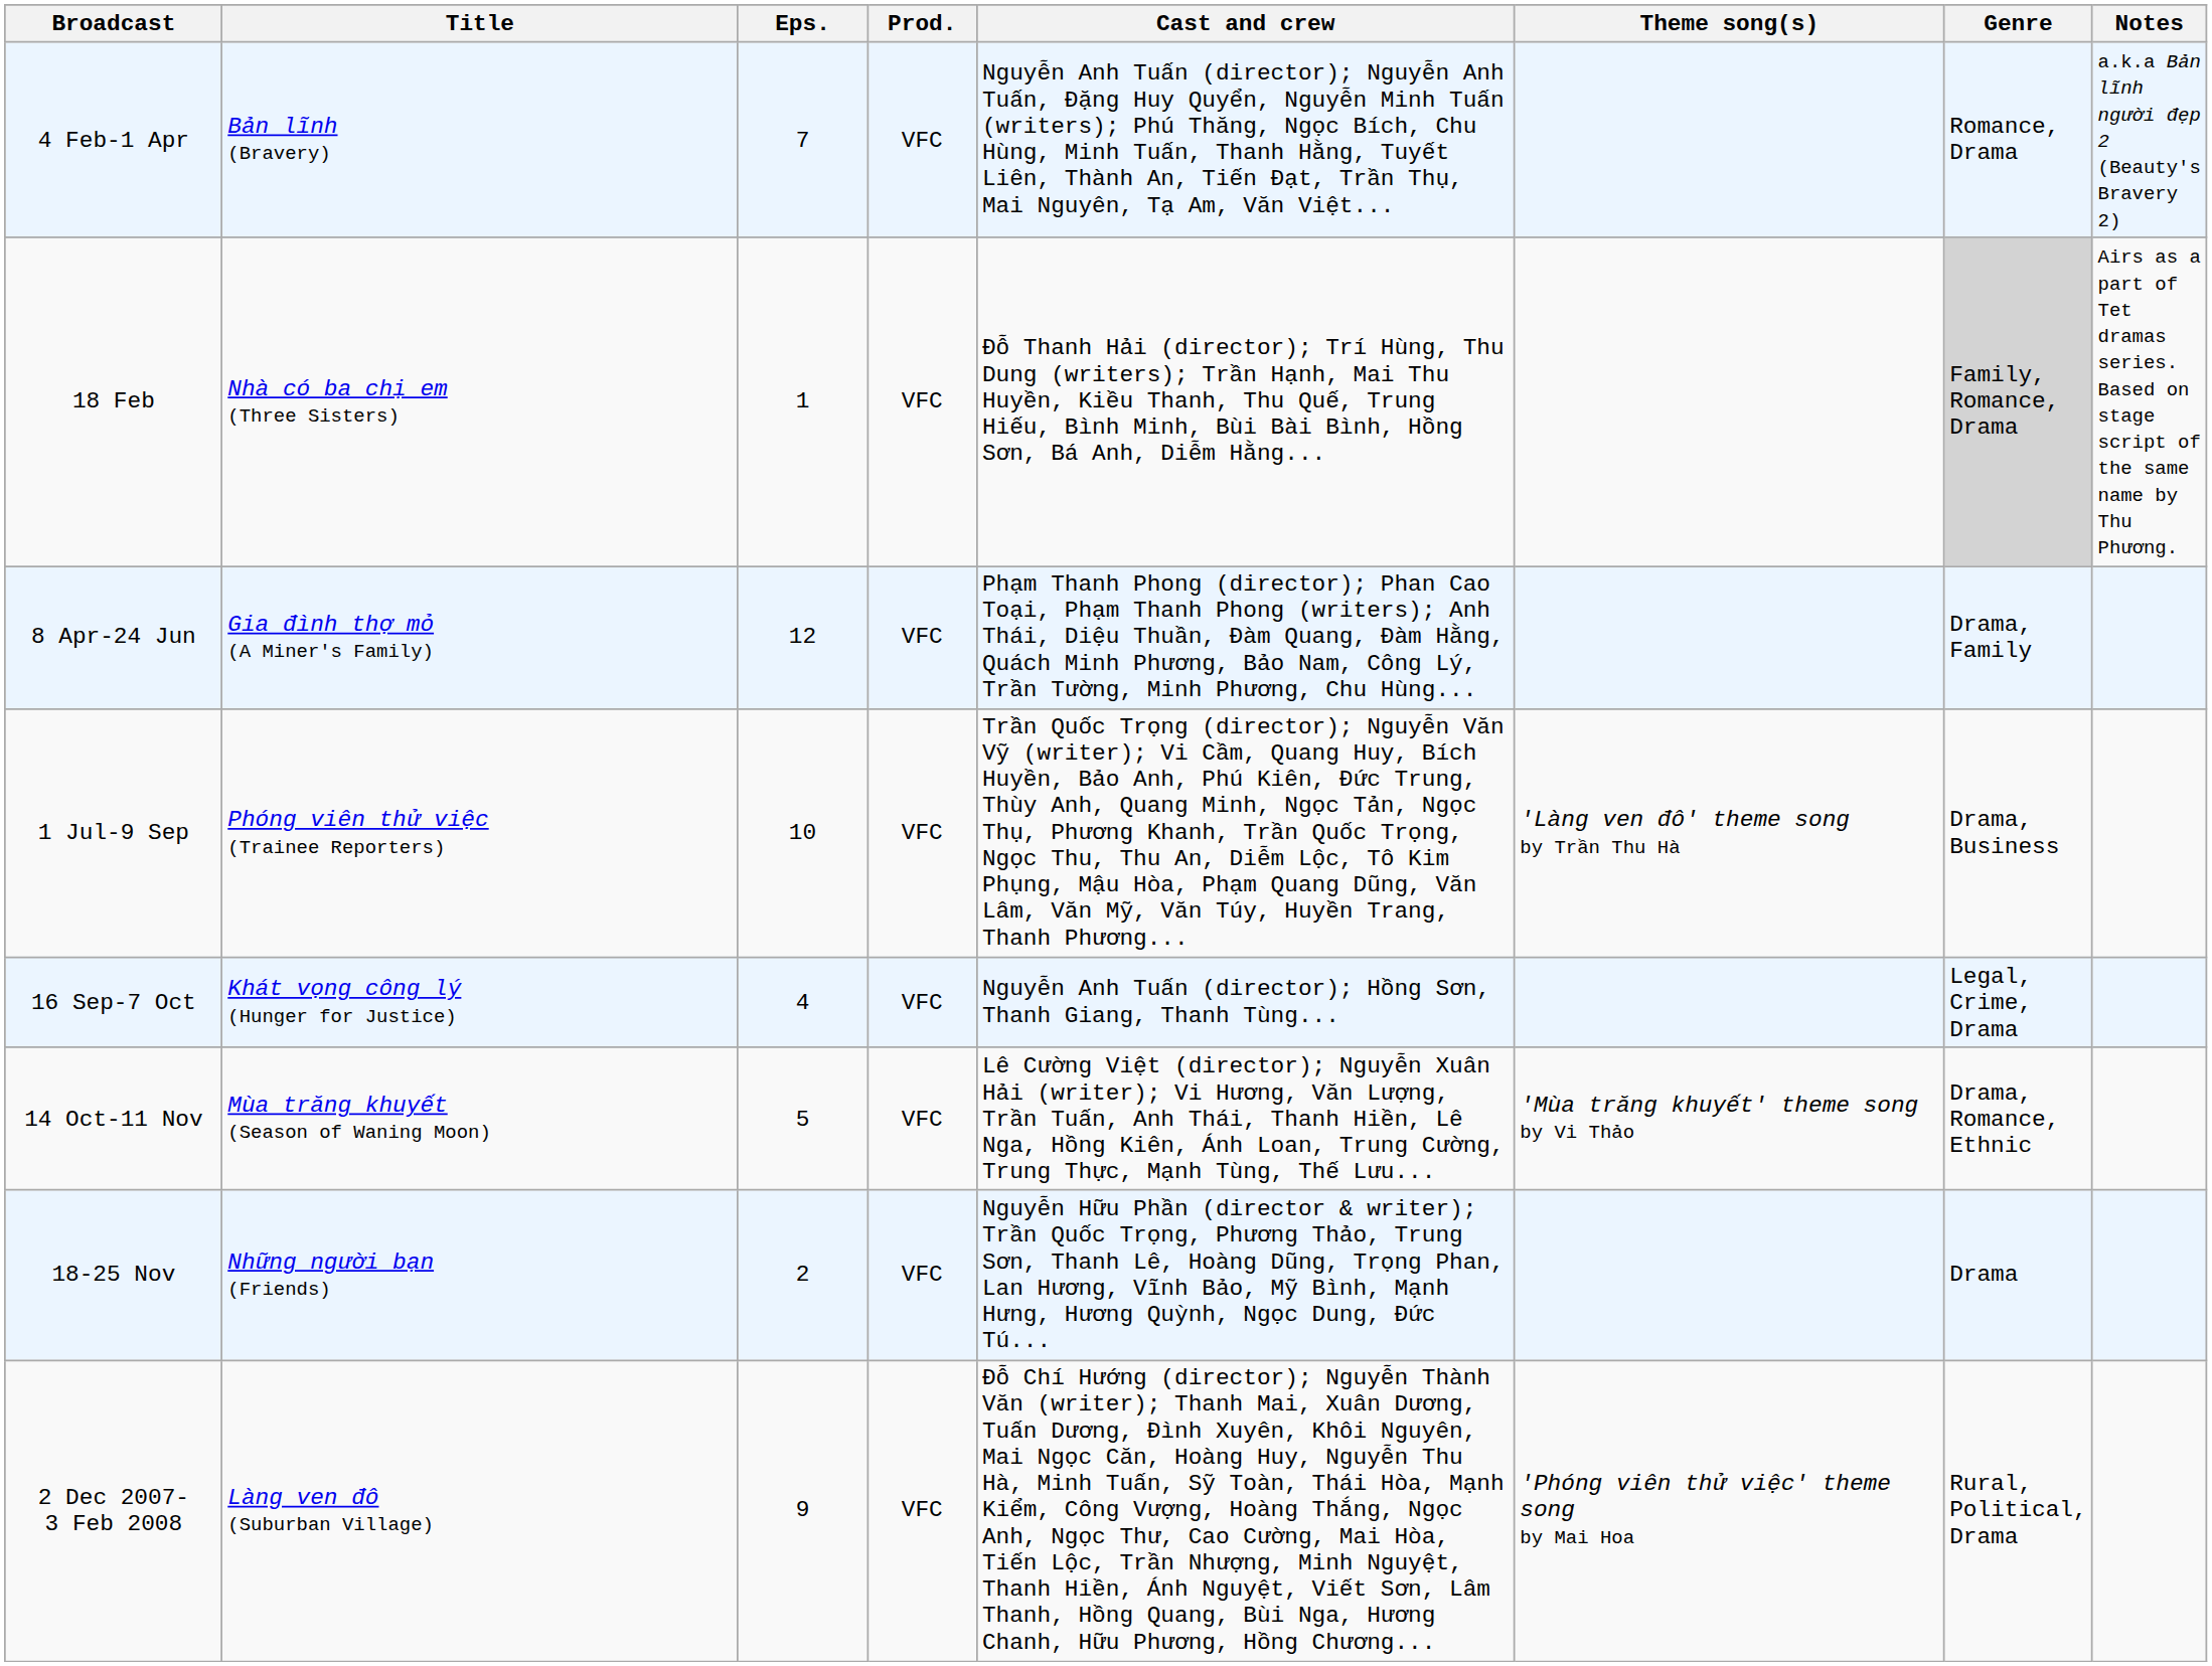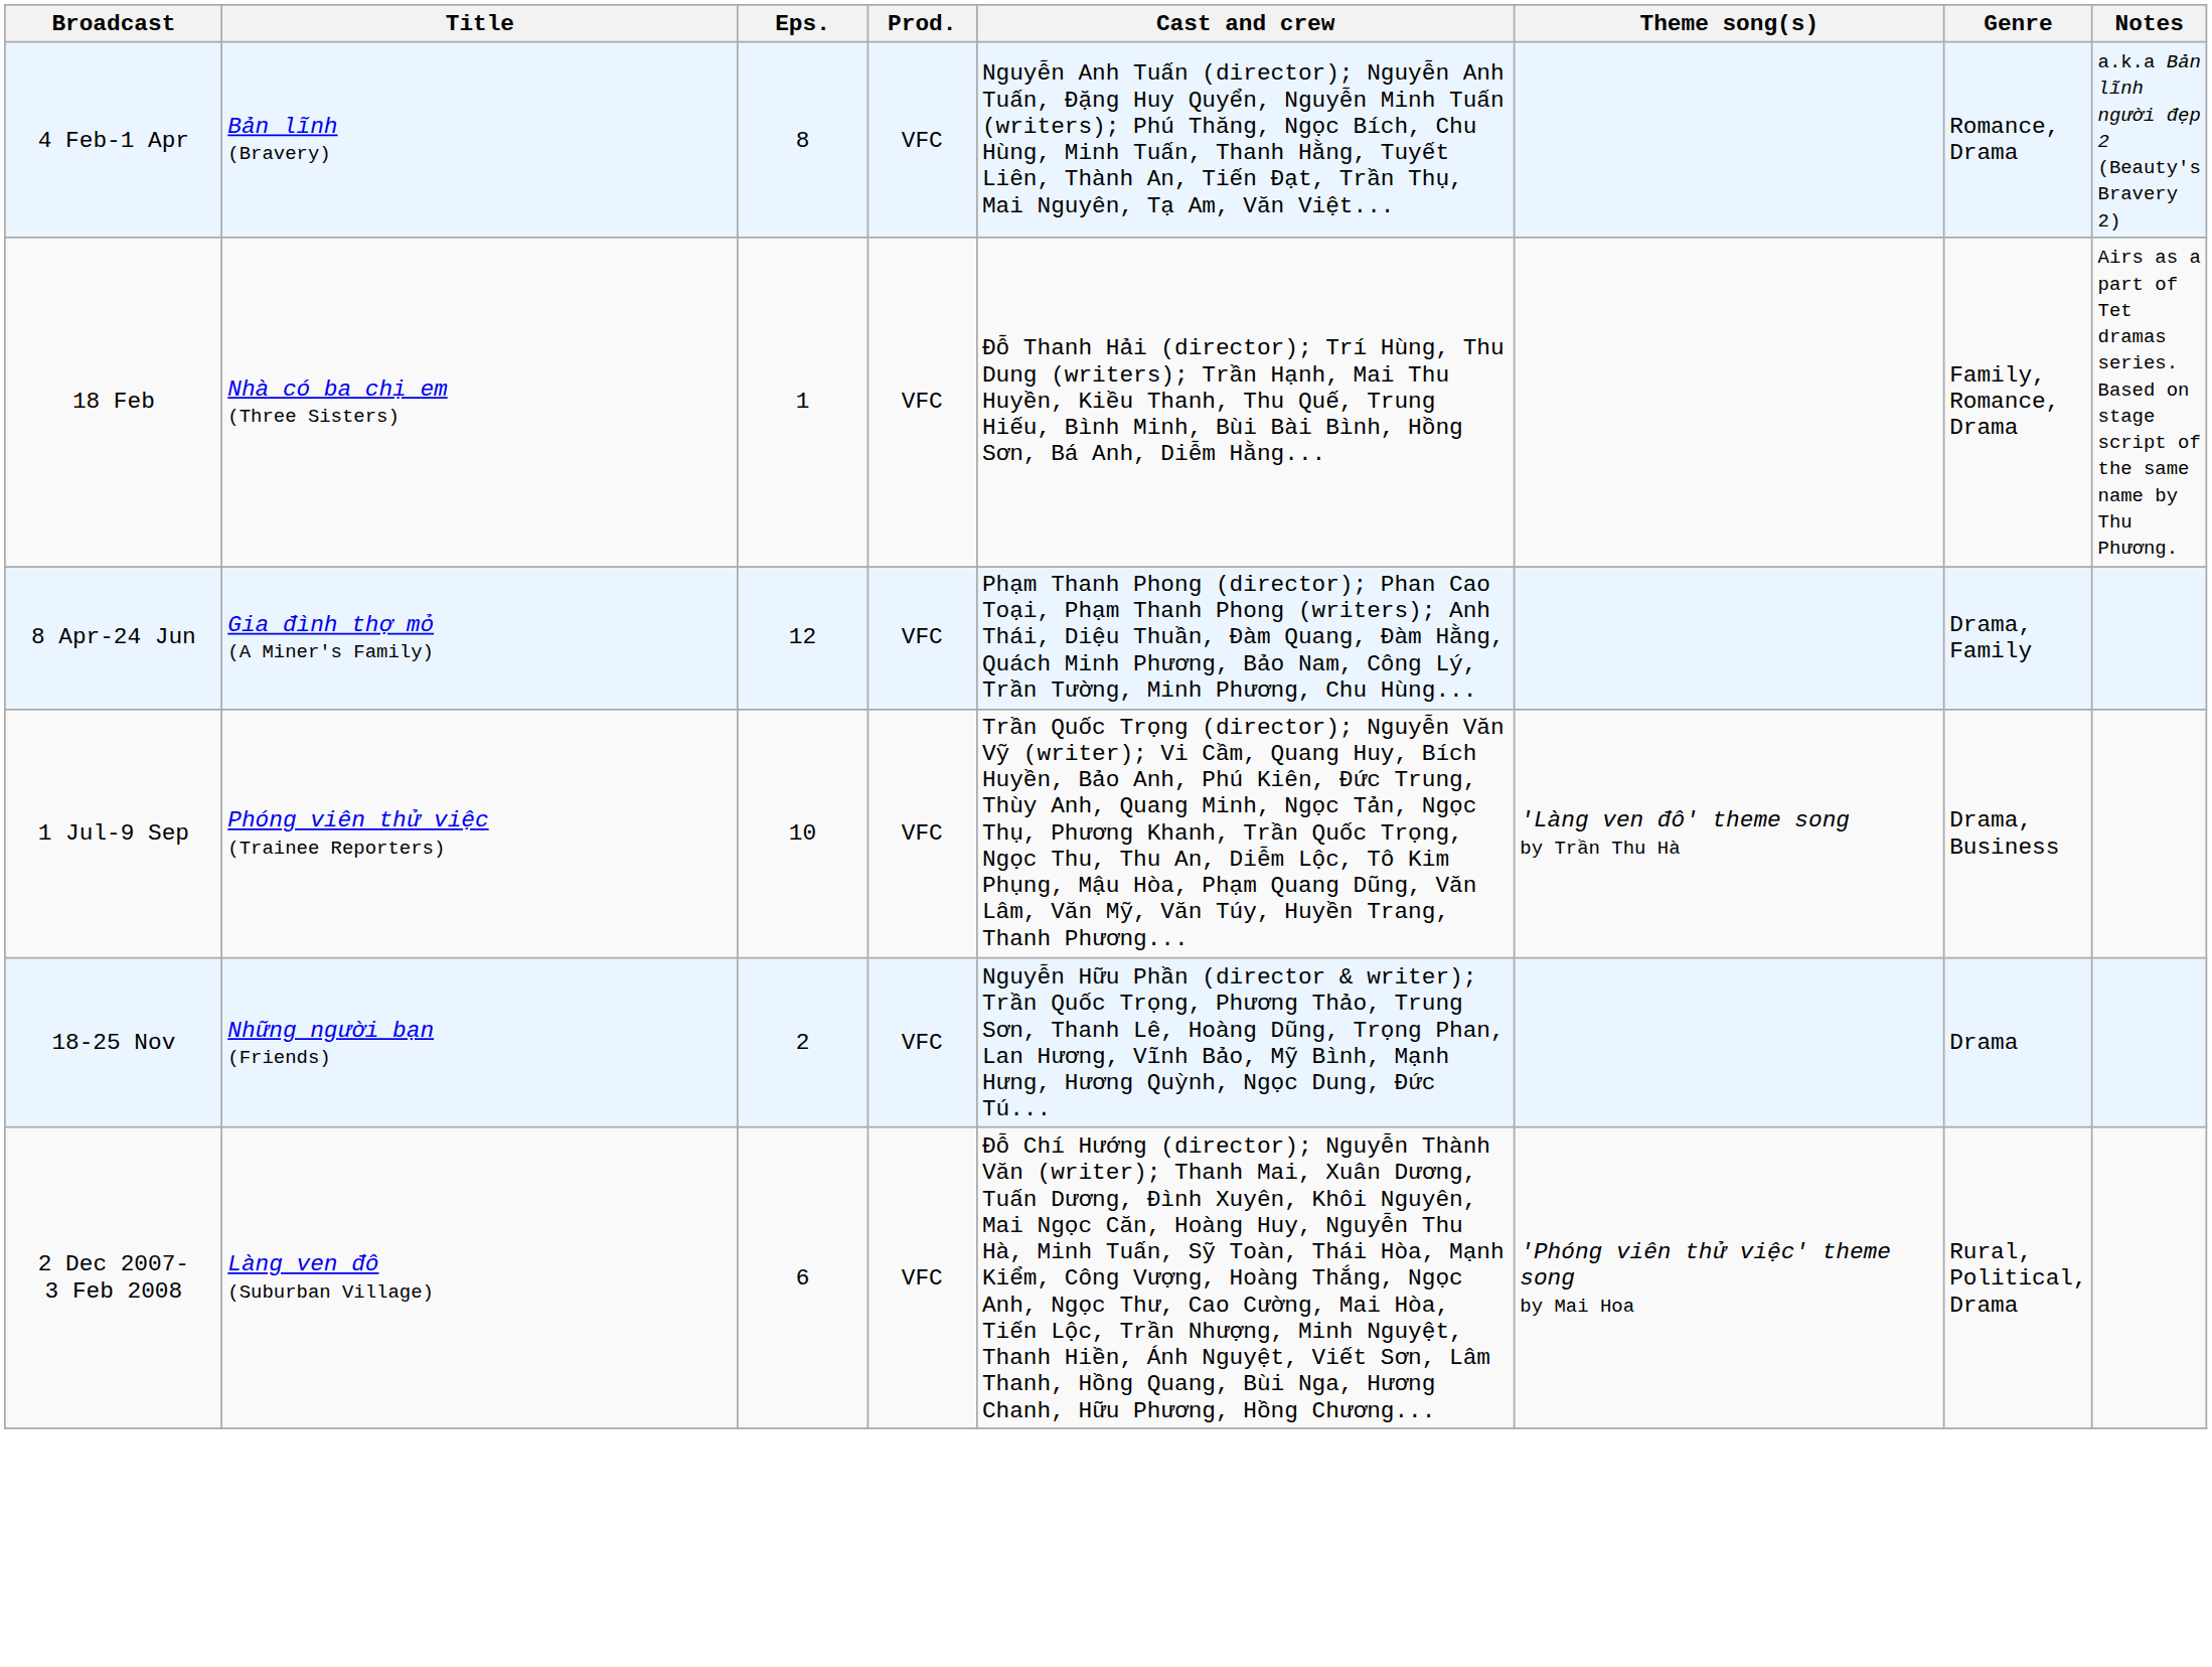4 Feb-1 Apr | Eps.: 7 -> 8
18 Feb | Genre: lightgrey background -> no background
- row: 16 Sep-7 Oct | Khát vọng công lý (Hunger for Justice) | 4 | VFC | Nguyễn Anh Tuấn (director); Hồng Sơn, Thanh Giang, Thanh Tùng... | Legal, Crime, Drama
- row: 14 Oct-11 Nov | Mùa trăng khuyết (Season of Waning Moon) | 5 | VFC | Lê Cường Việt (director); Nguyễn Xuân Hải (writer); Vi Hương, Văn Lượng, Trần Tuấn, Anh Thái, Thanh Hiền, Lê Nga, Hồng Kiên, Ánh Loan, Trung Cường, Trung Thực, Mạnh Tùng, Thế Lưu... | 'Mùa trăng khuyết' theme song by Vi Thảo | Drama, Romance, Ethnic
2 Dec 2007- 3 Feb 2008 | Eps.: 9 -> 6
